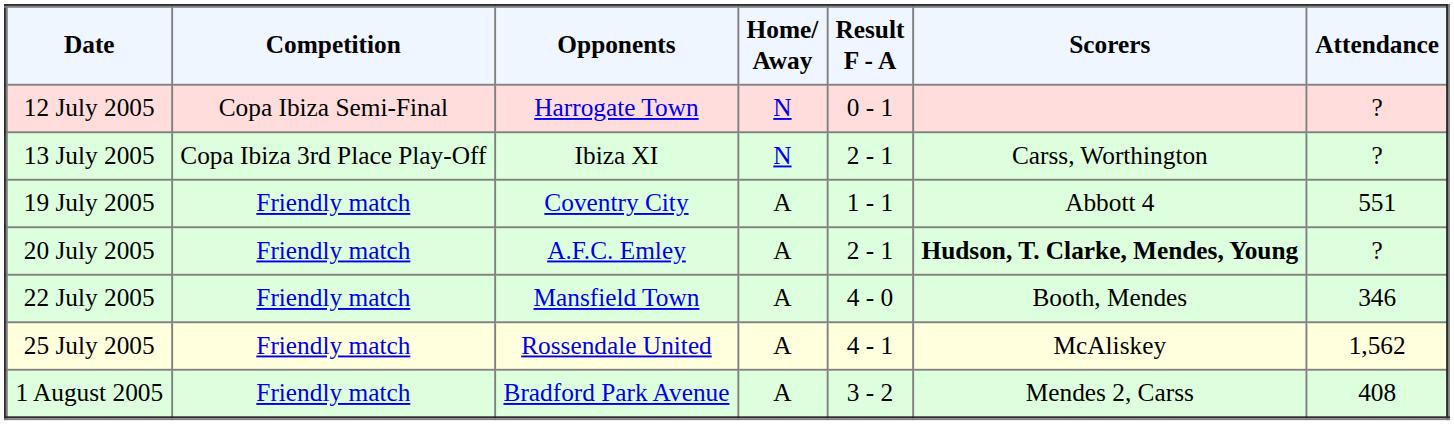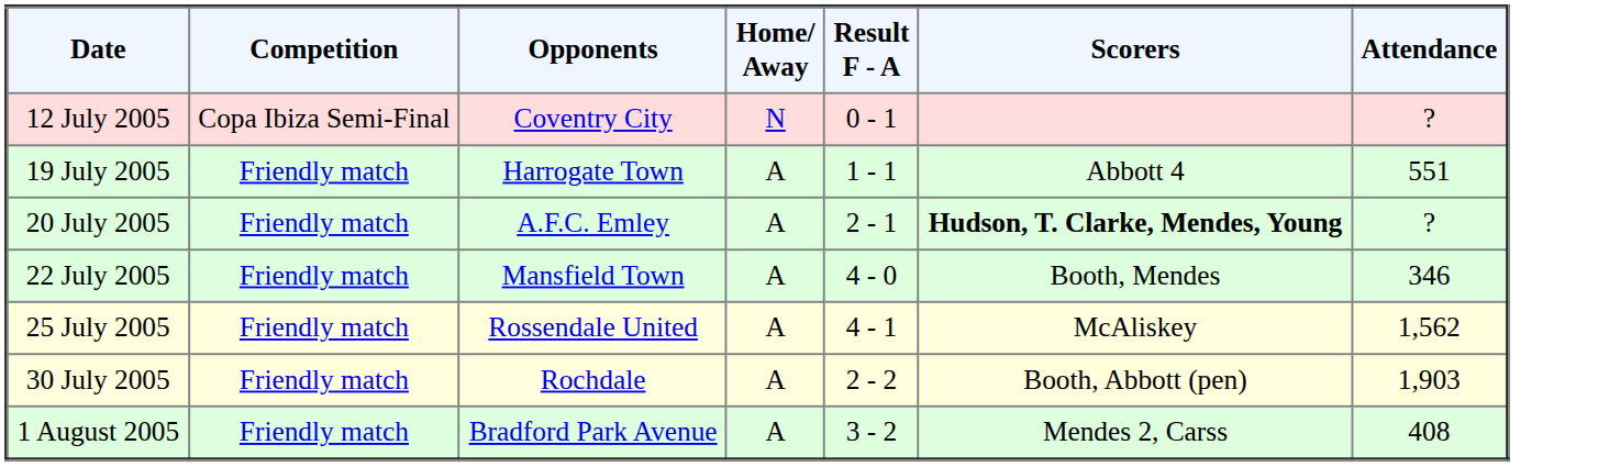12 July 2005 | Opponents: Harrogate Town -> Coventry City
- row: 13 July 2005 | Copa Ibiza 3rd Place Play-Off | Ibiza XI | N | 2 - 1 | Carss, Worthington | ?
19 July 2005 | Opponents: Coventry City -> Harrogate Town
+ row: 30 July 2005 | Friendly match | Rochdale | A | 2 - 2 | Booth, Abbott (pen) | 1,903
